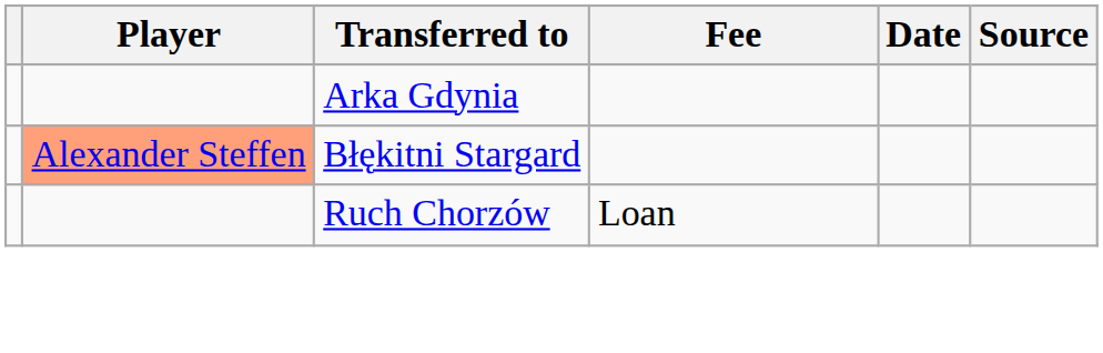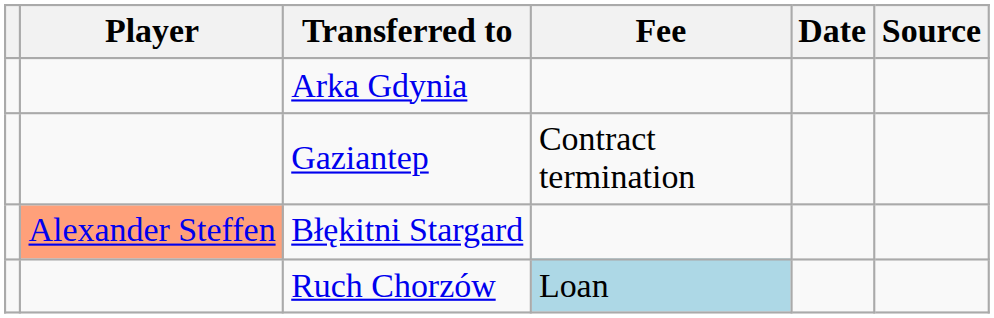+ row: Gaziantep | Contract termination
Ruch Chorzów | Fee: no background -> lightblue background
